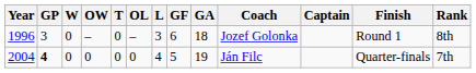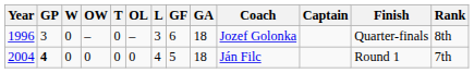1996 | Finish: Round 1 -> Quarter-finals
2004 | GA: 19 -> 18
2004 | Finish: Quarter-finals -> Round 1
